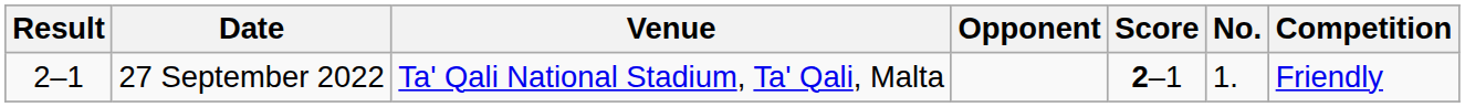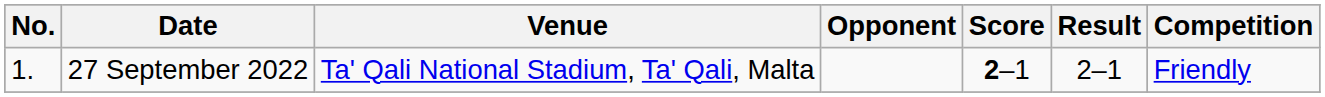columns swapped: No. <-> Result
